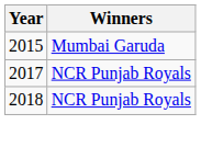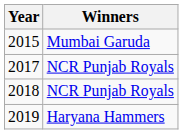+ row: 2019 | Haryana Hammers
